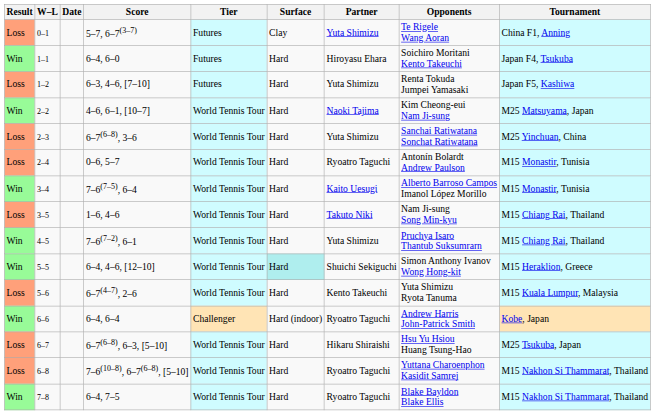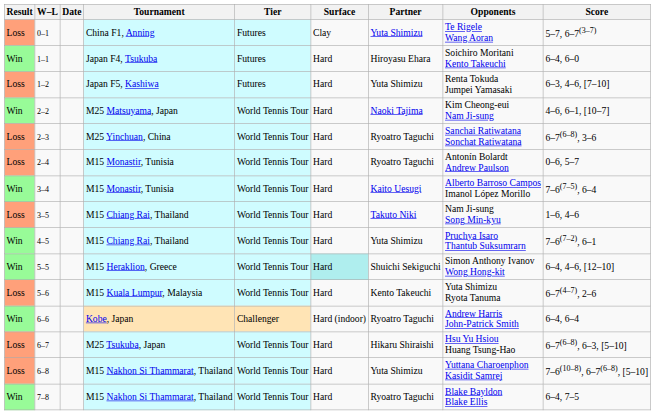columns swapped: Tournament <-> Score
2–3 | Partner: Yuta Shimizu -> Ryoatro Taguchi
6–8 | Partner: Ryoatro Taguchi -> Yuta Shimizu
